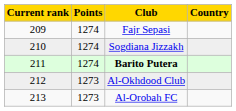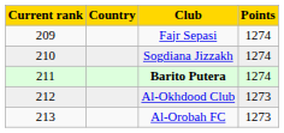columns swapped: Country <-> Points
